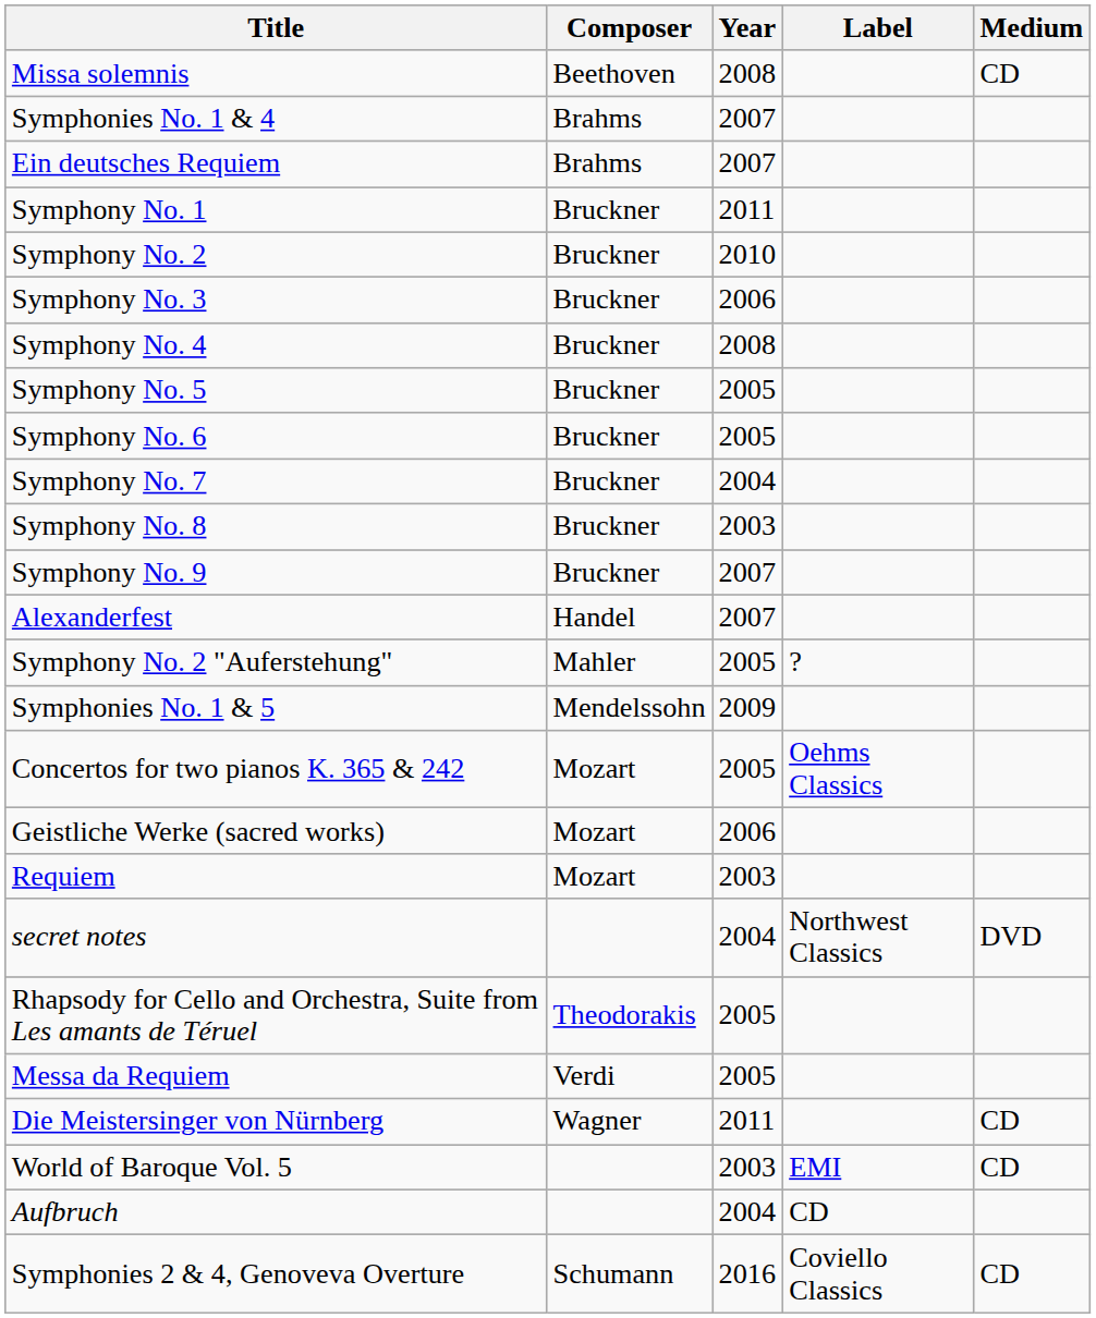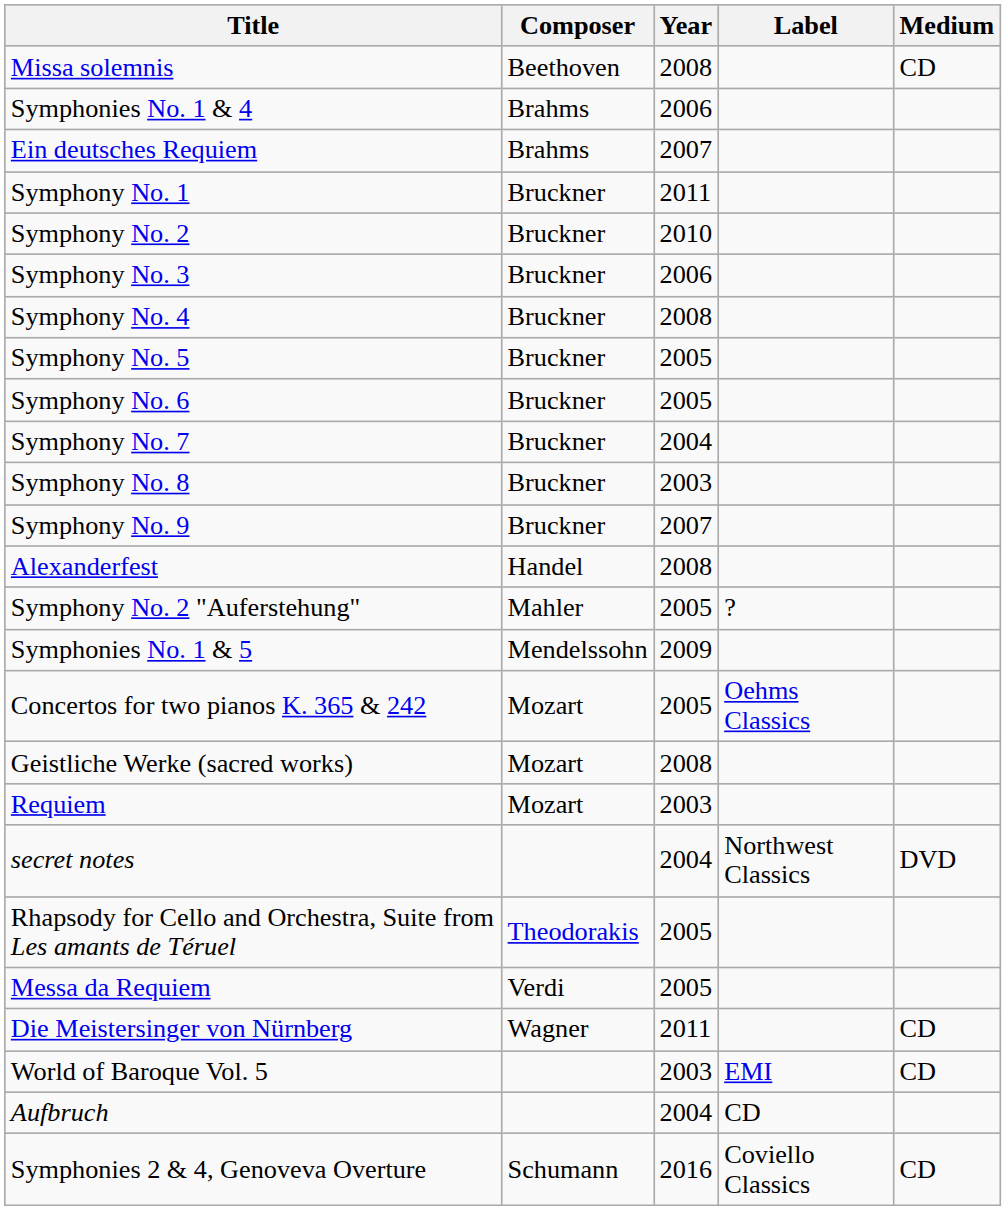Symphonies No. 1 & 4 | Year: 2007 -> 2006
Alexanderfest | Year: 2007 -> 2008
Geistliche Werke (sacred works) | Year: 2006 -> 2008
